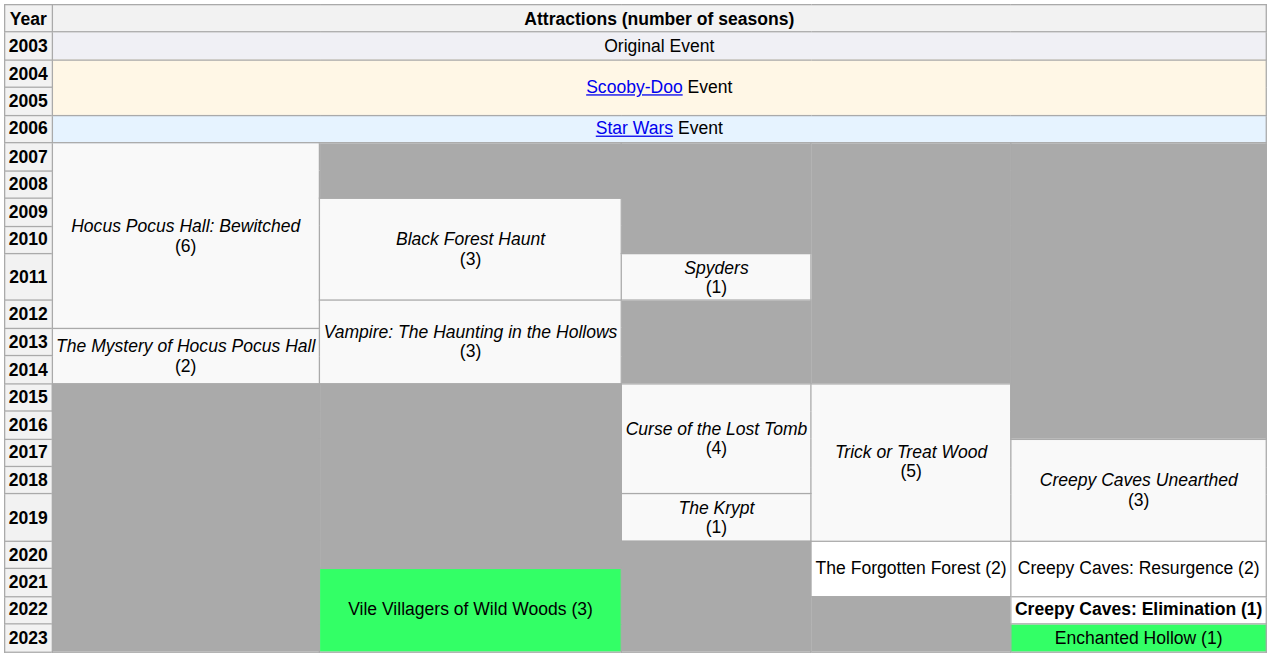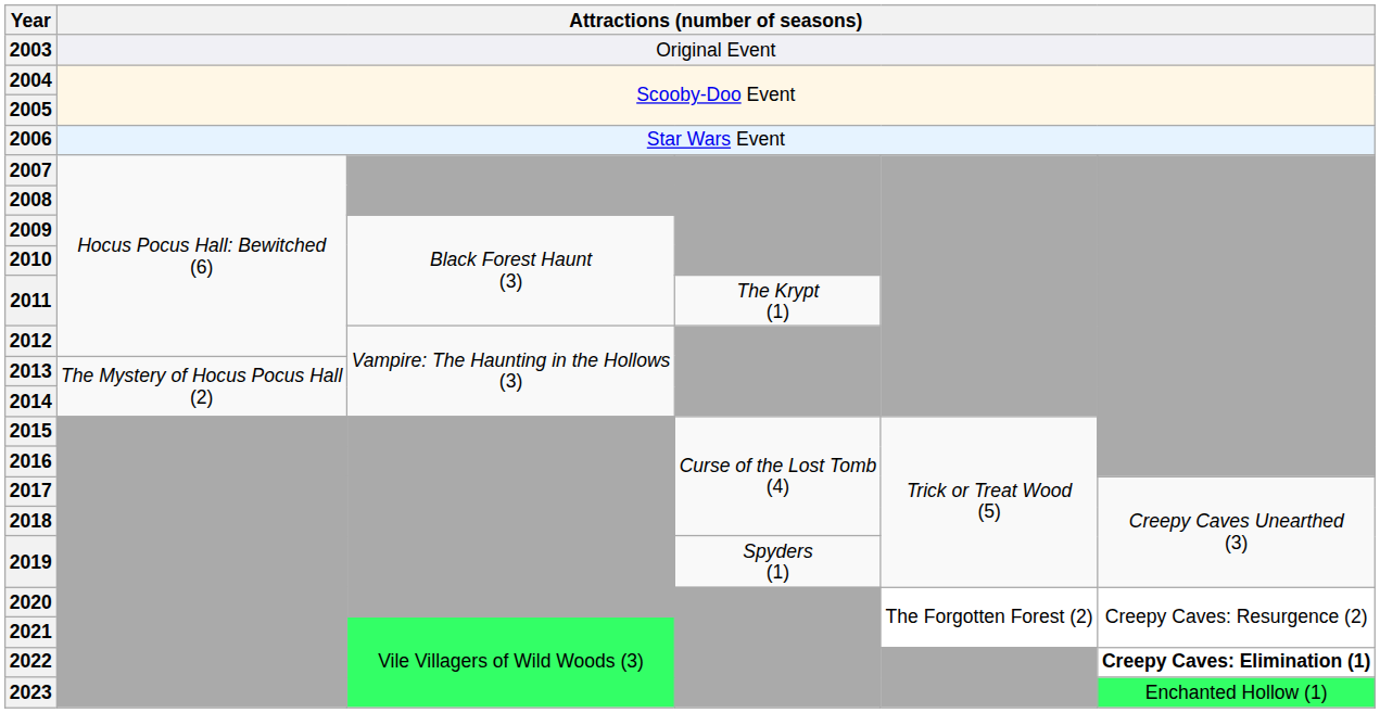2011 | column 4: Spyders (1) -> The Krypt (1)
2019 | column 4: The Krypt (1) -> Spyders (1)
